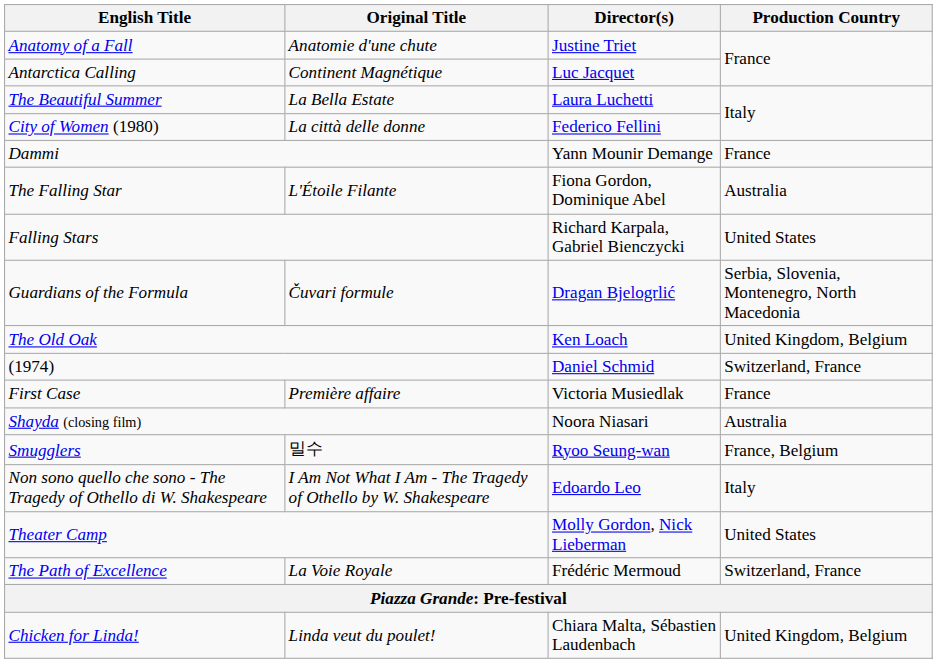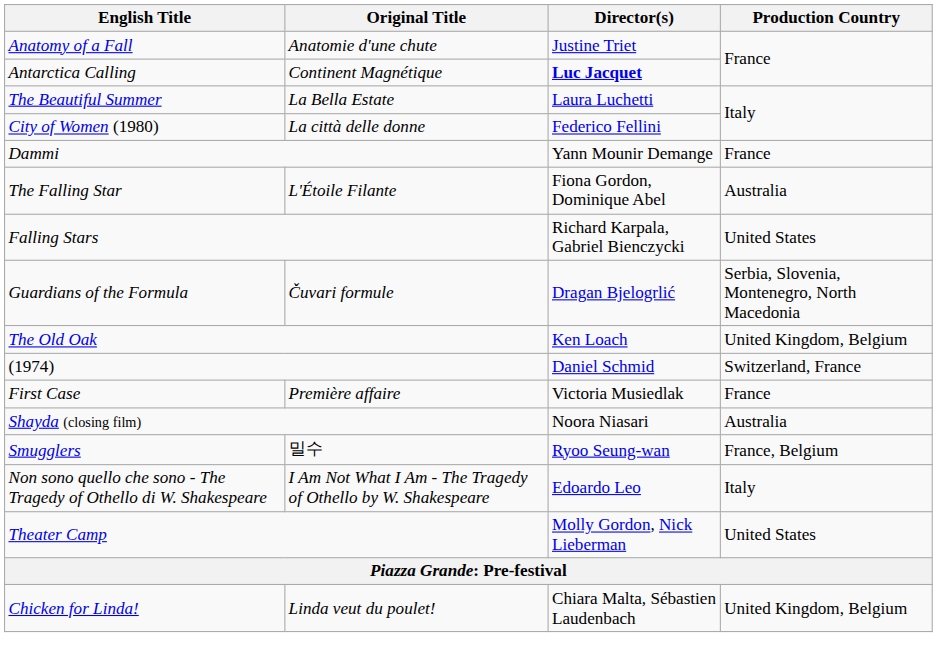Antarctica Calling | Director(s): normal -> bold
- row: The Path of Excellence | La Voie Royale | Frédéric Mermoud | Switzerland, France
